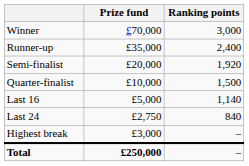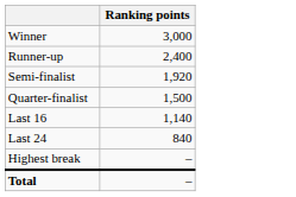- column: Prize fund | £70,000 | £35,000 | £20,000 | £10,000 | £5,000 | £2,750 | £3,000 | £250,000
